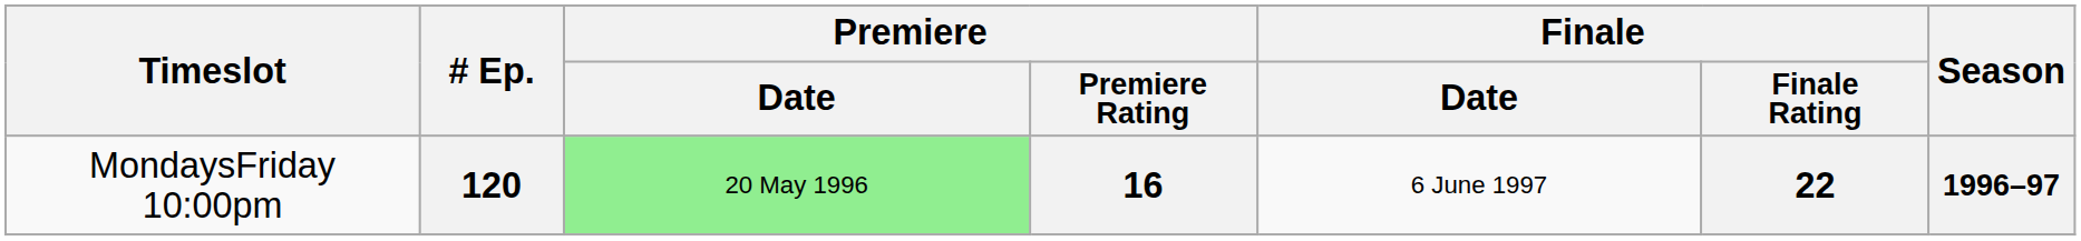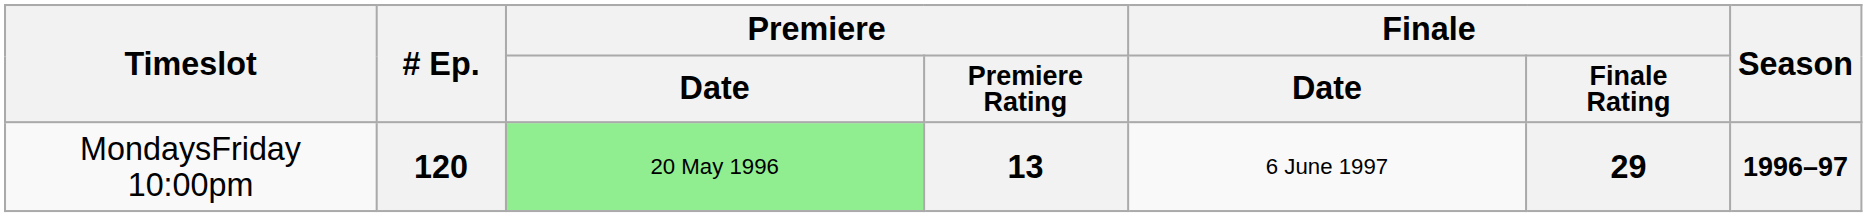120 | Premiere / Premiere Rating: 16 -> 13
120 | Finale / Finale Rating: 22 -> 29
